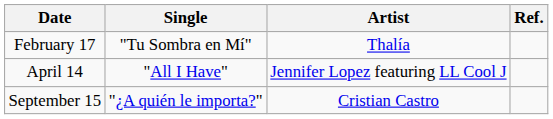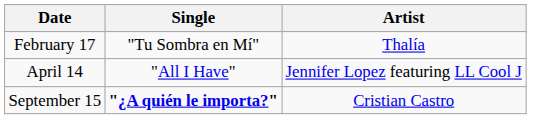- column: Ref.
September 15 | Single: normal -> bold
